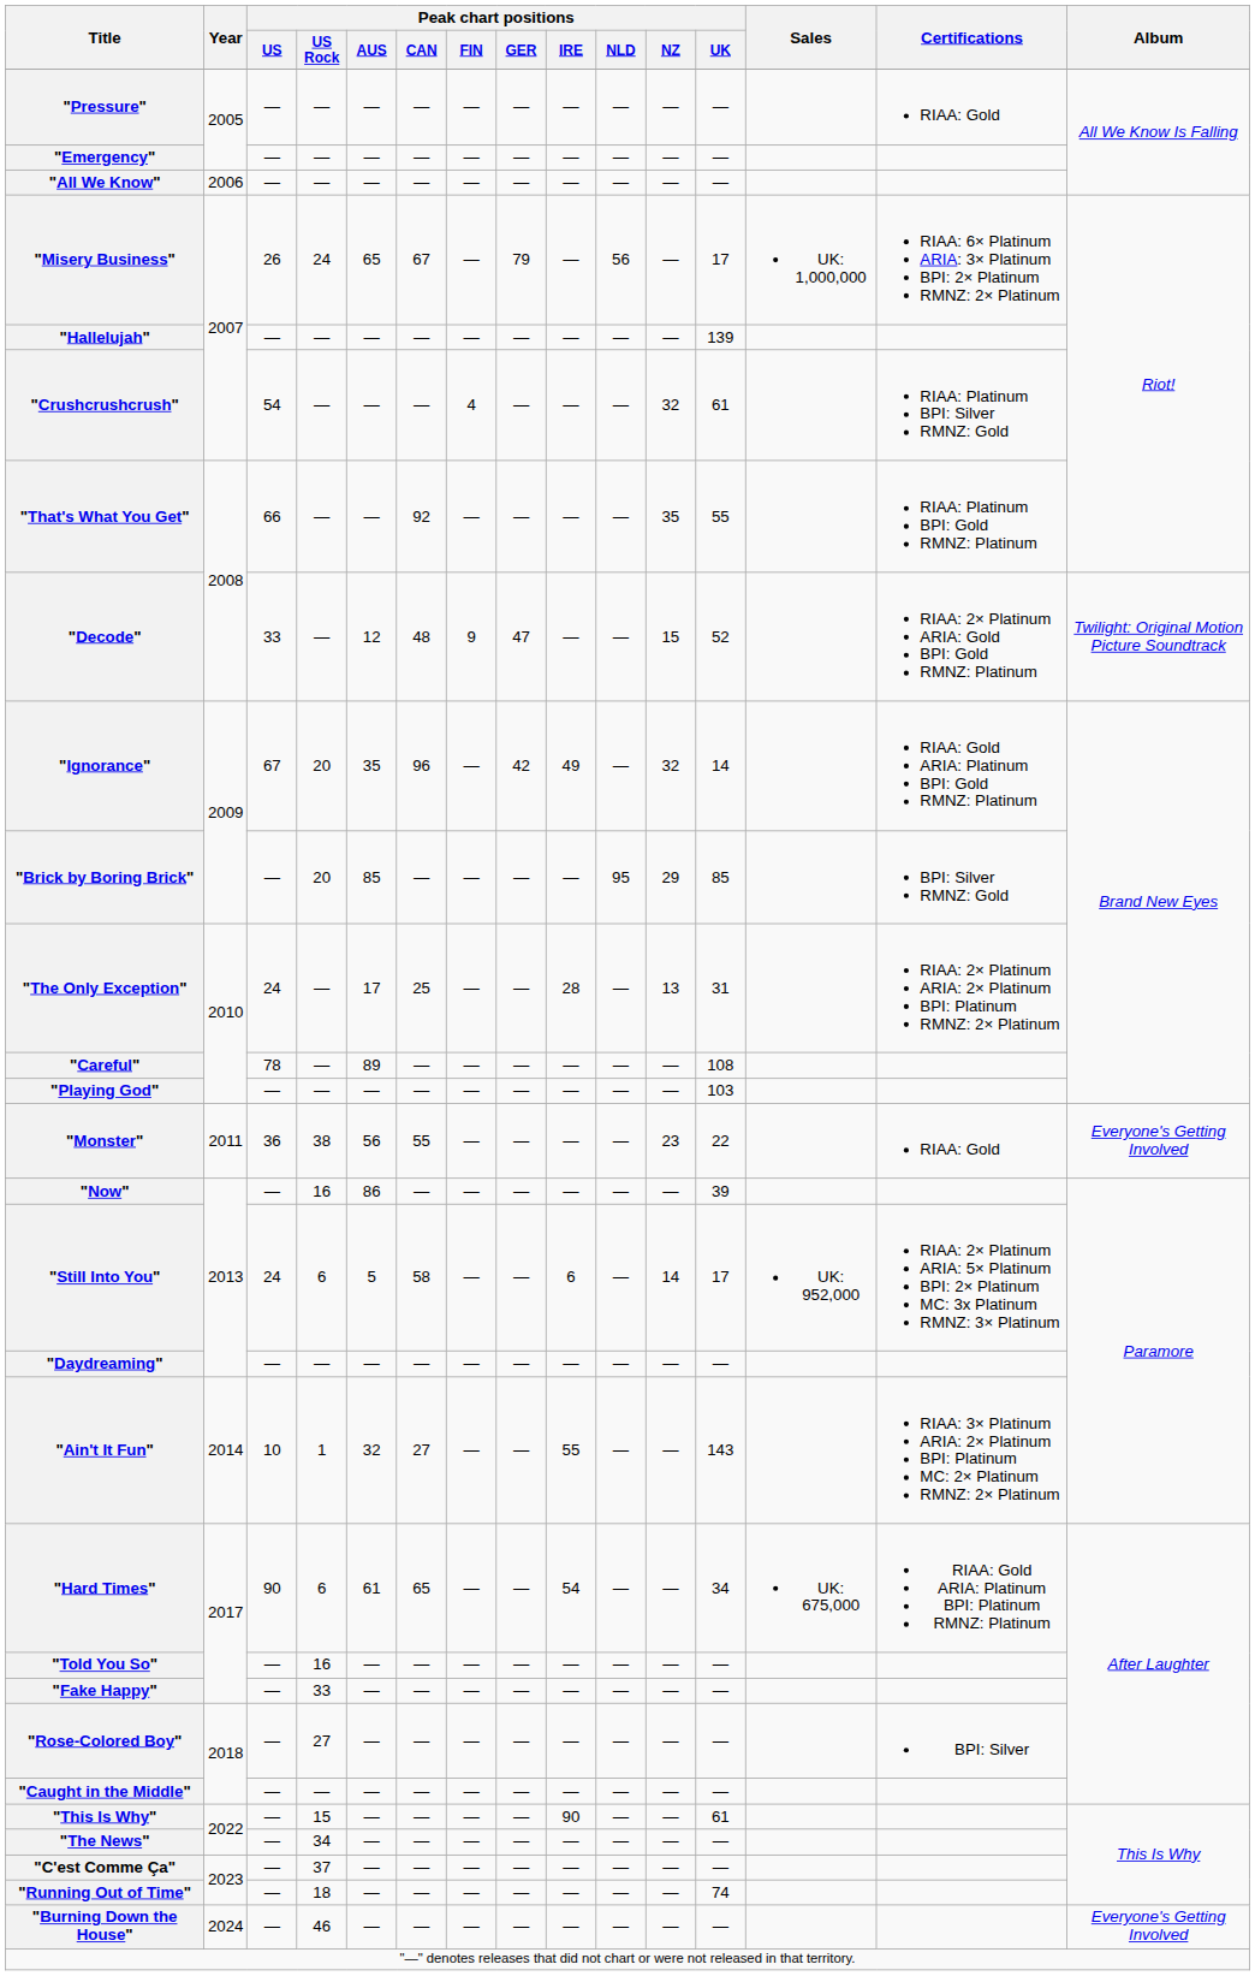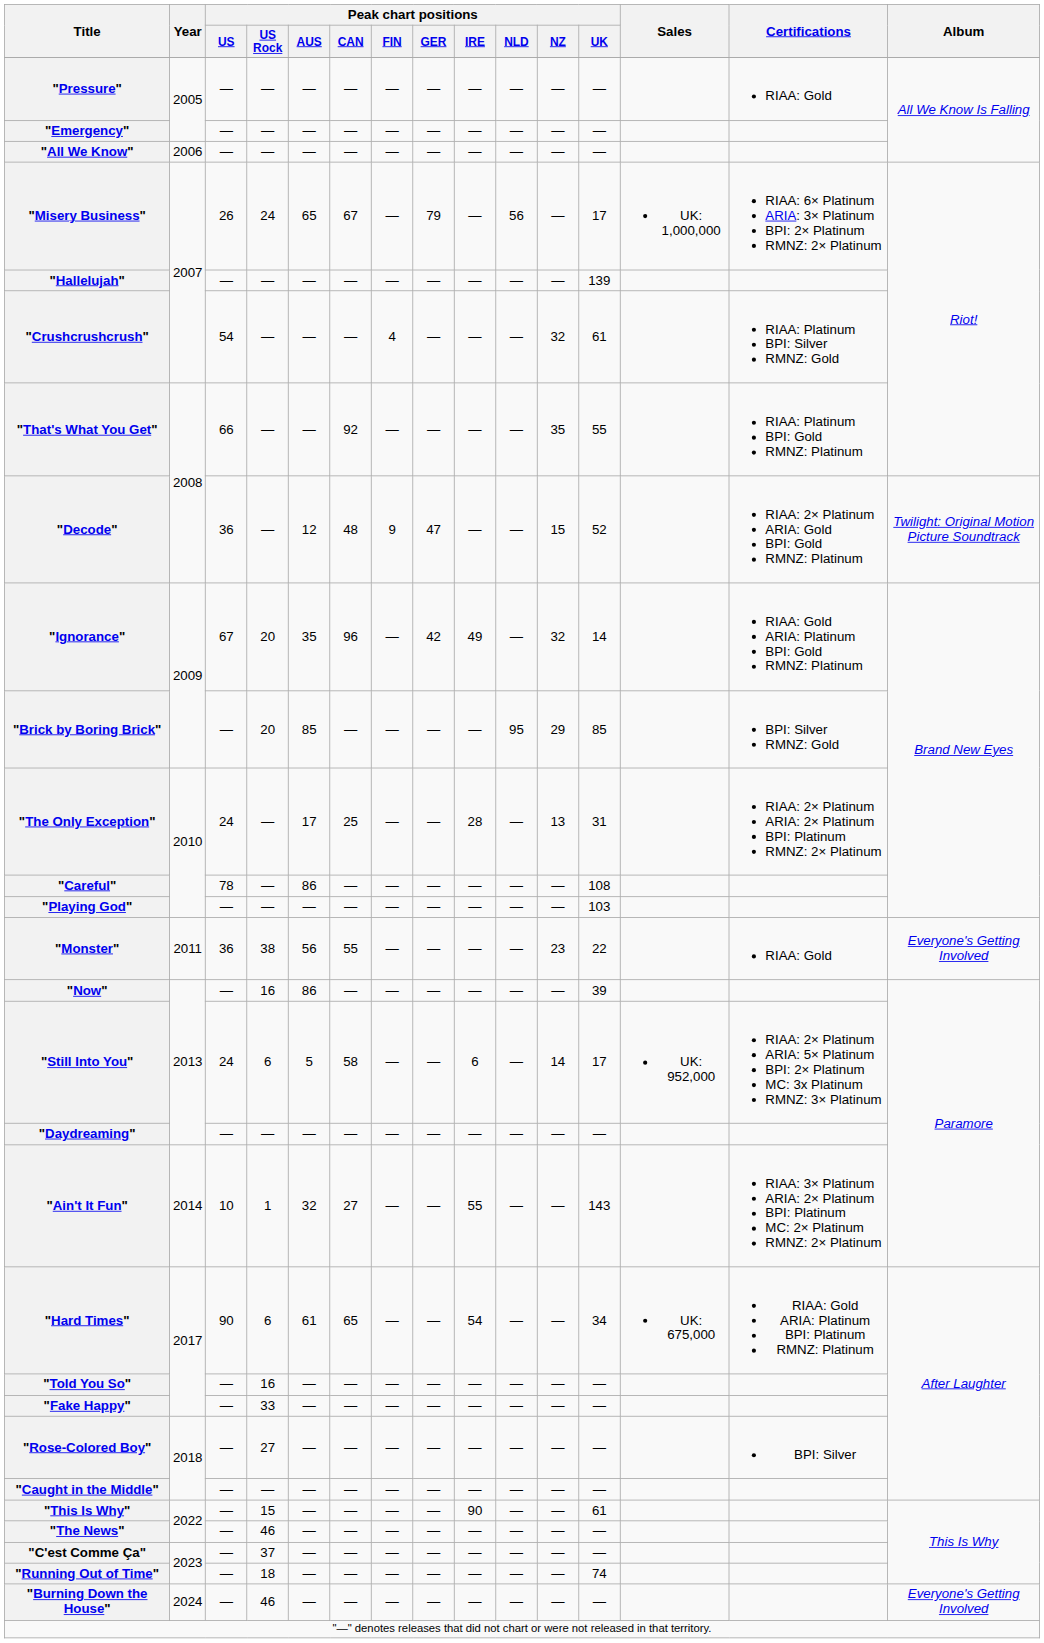"Decode" | Peak chart positions / US: 33 -> 36
"Careful" | Peak chart positions / AUS: 89 -> 86
"The News" | Peak chart positions / US Rock: 34 -> 46
